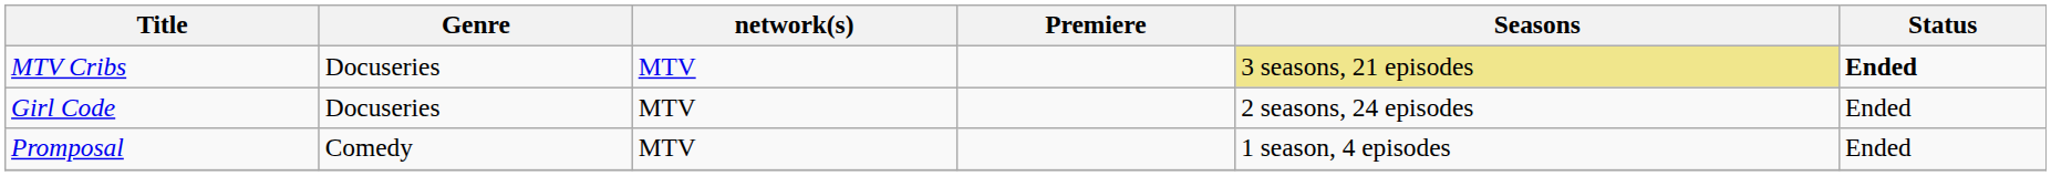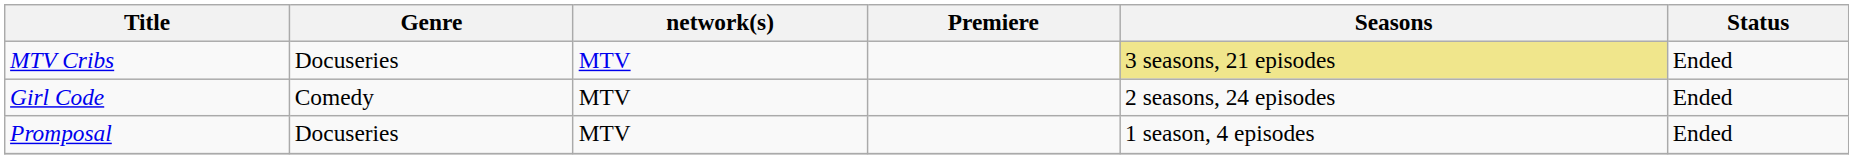MTV Cribs | Status: bold -> normal
Girl Code | Genre: Docuseries -> Comedy
Promposal | Genre: Comedy -> Docuseries
